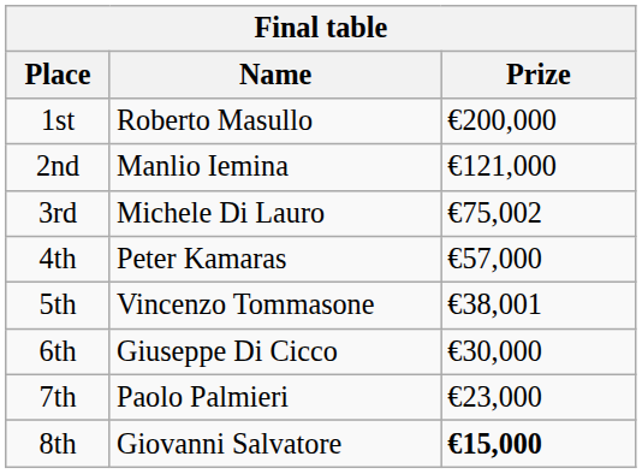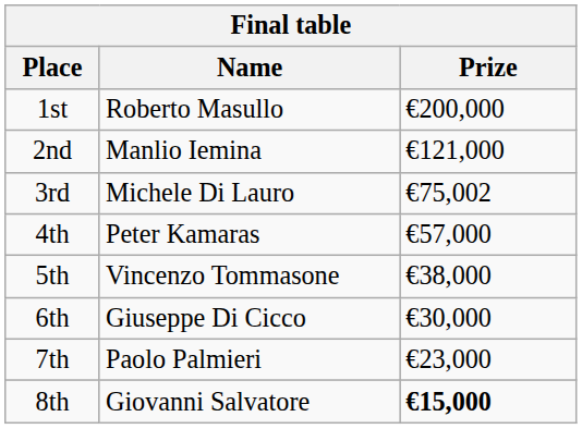5th | Prize: €38,001 -> €38,000
